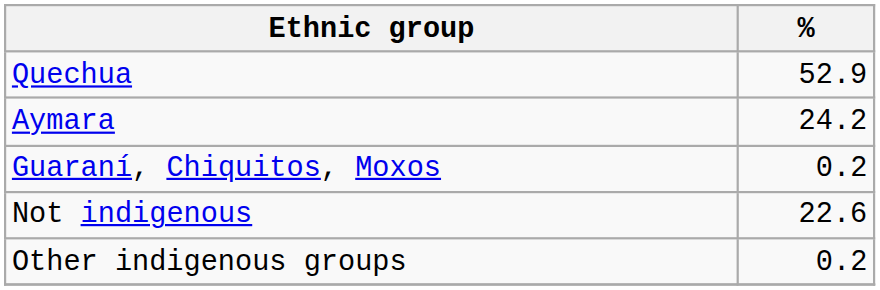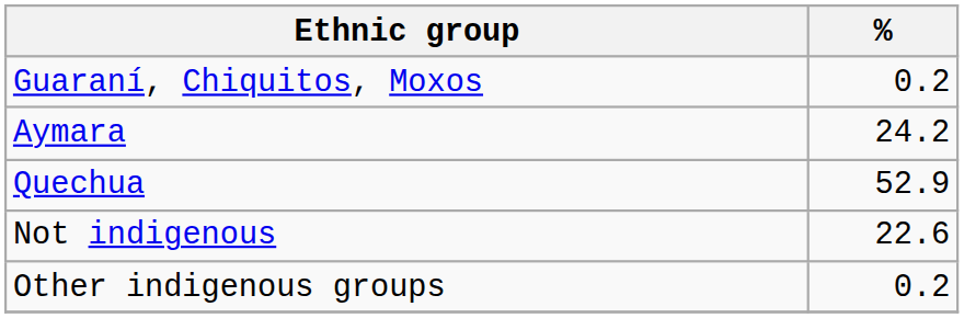rows swapped: Quechua <-> Guaraní, Chiquitos, Moxos
